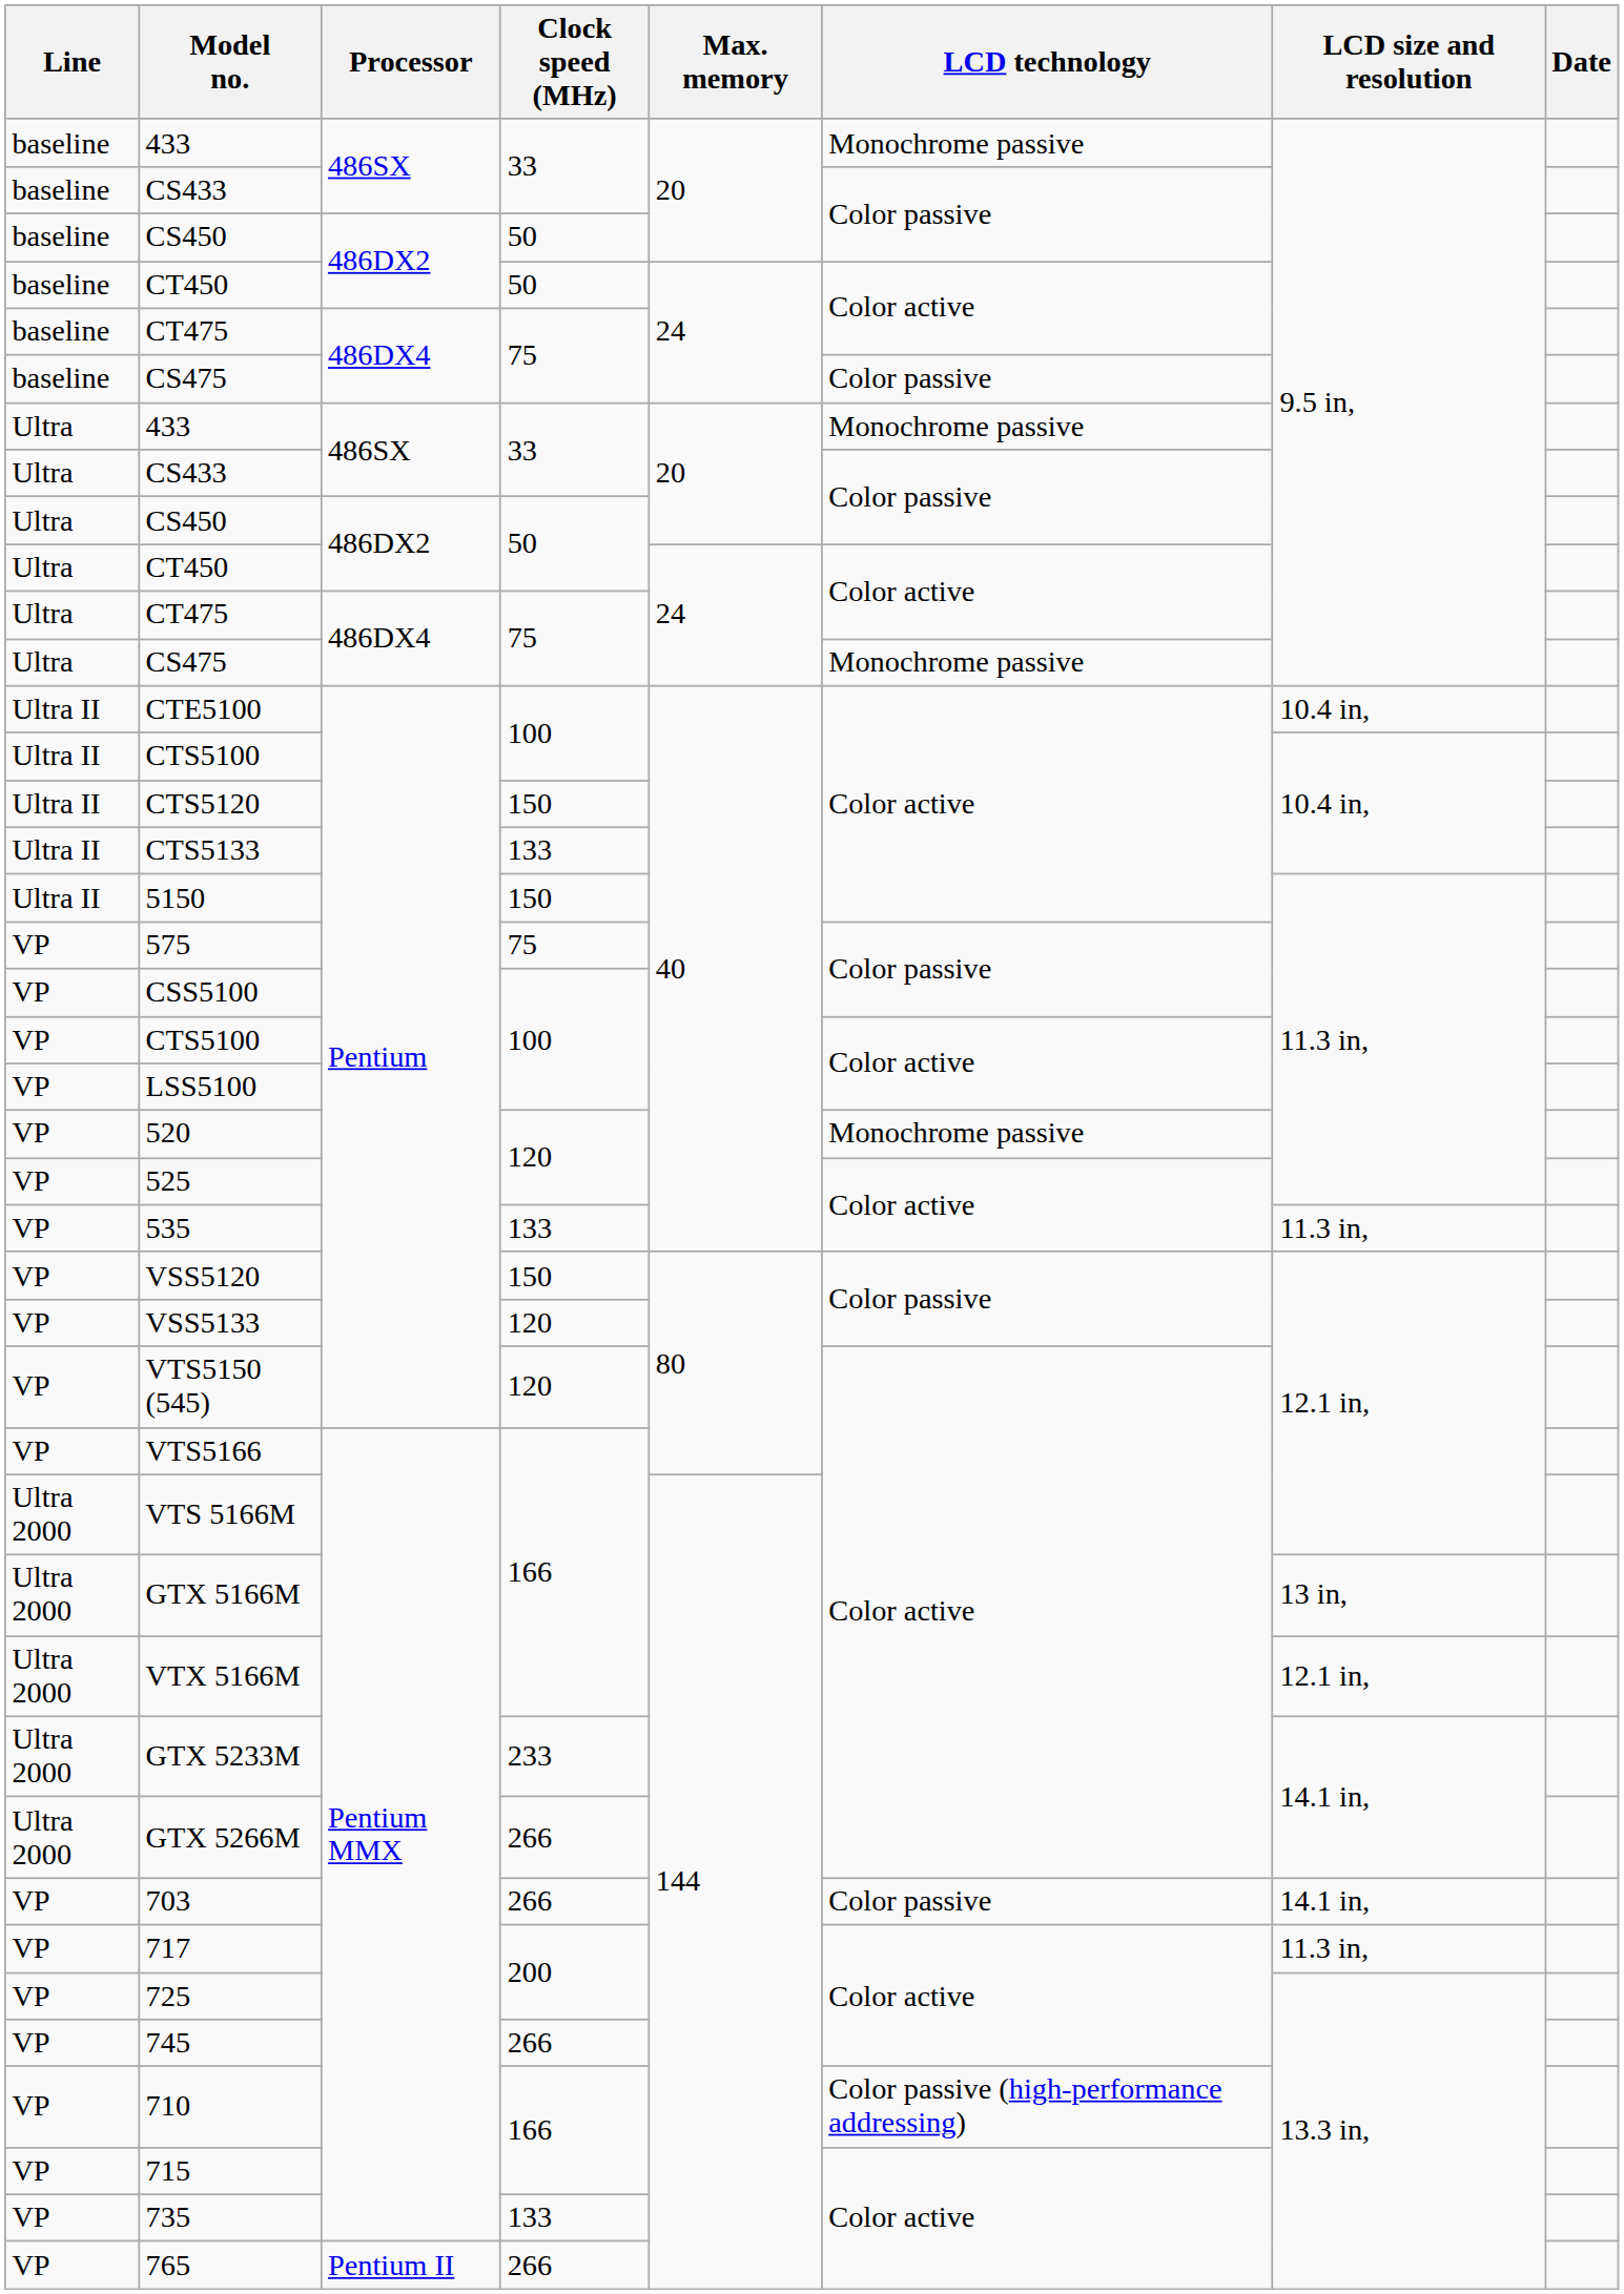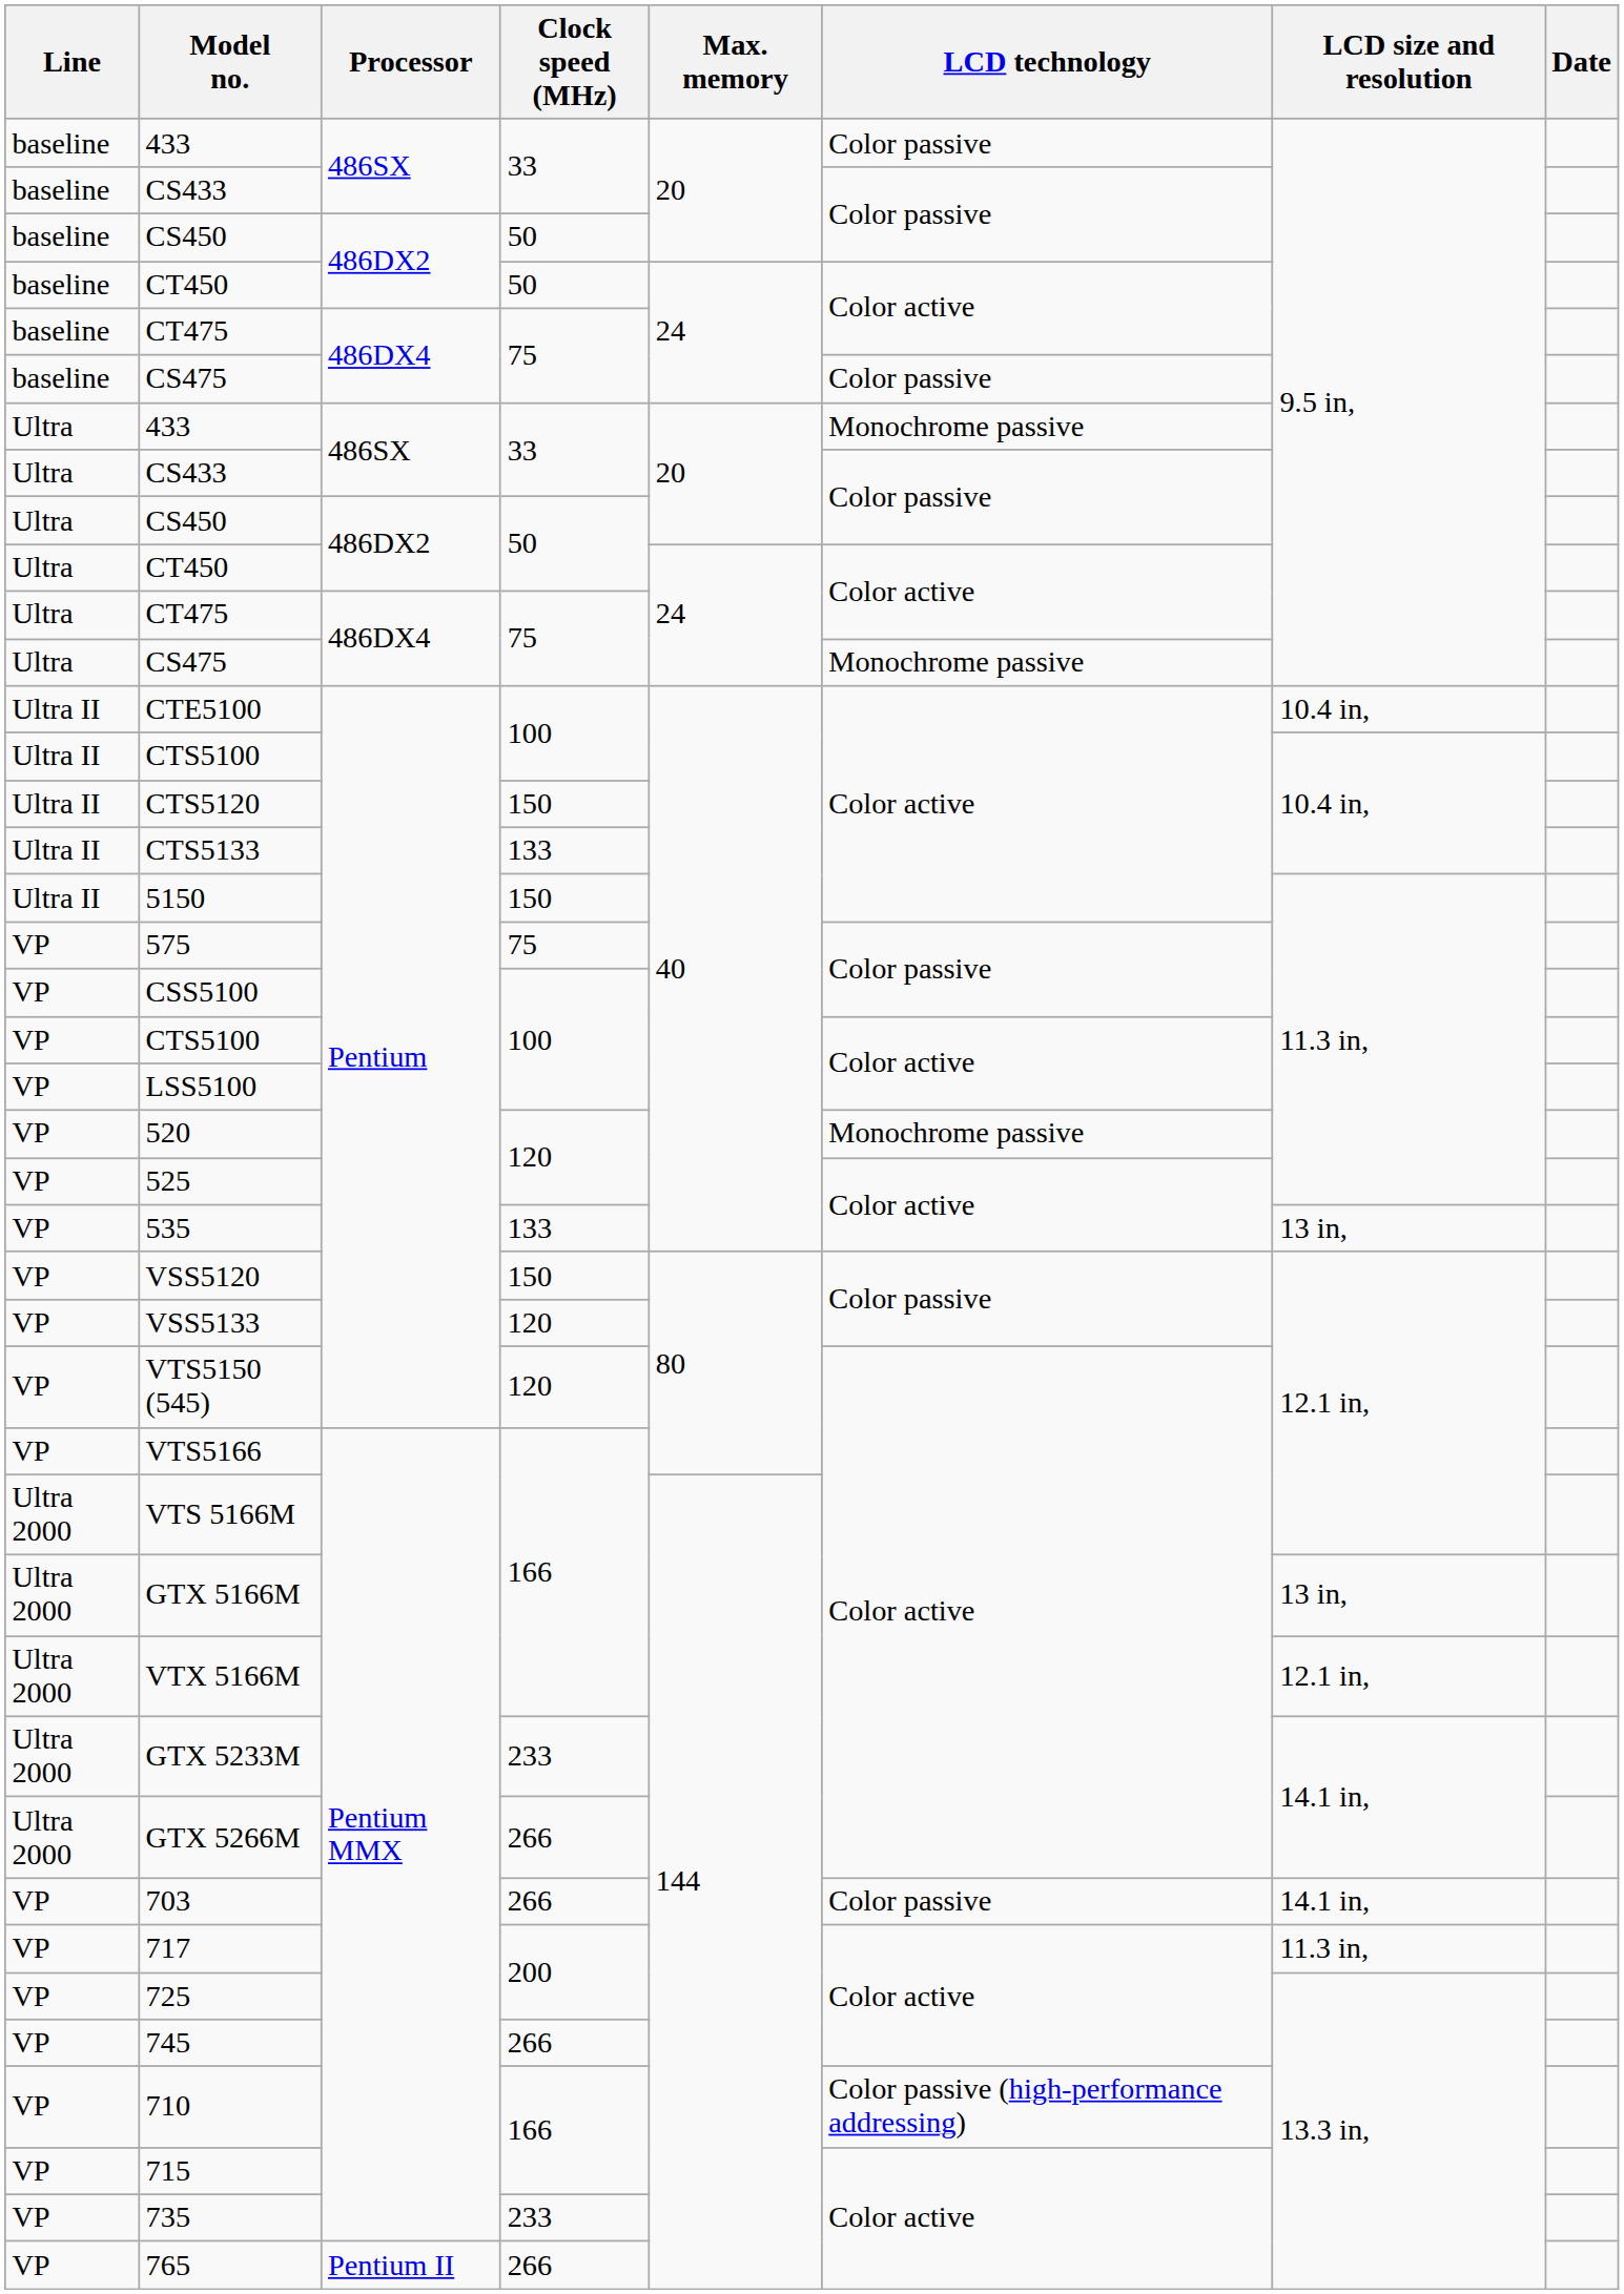baseline / 433 | LCD technology: Monochrome passive -> Color passive
535 | LCD size and resolution: 11.3 in, -> 13 in,
735 | Clock speed (MHz): 133 -> 233
